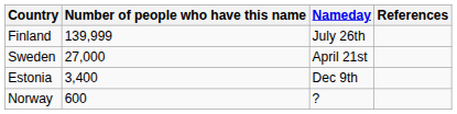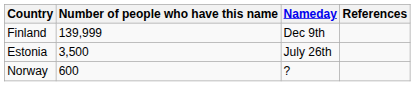Finland | Nameday: July 26th -> Dec 9th
- row: Sweden | 27,000 | April 21st
Estonia | Number of people who have this name: 3,400 -> 3,500
Estonia | Nameday: Dec 9th -> July 26th
